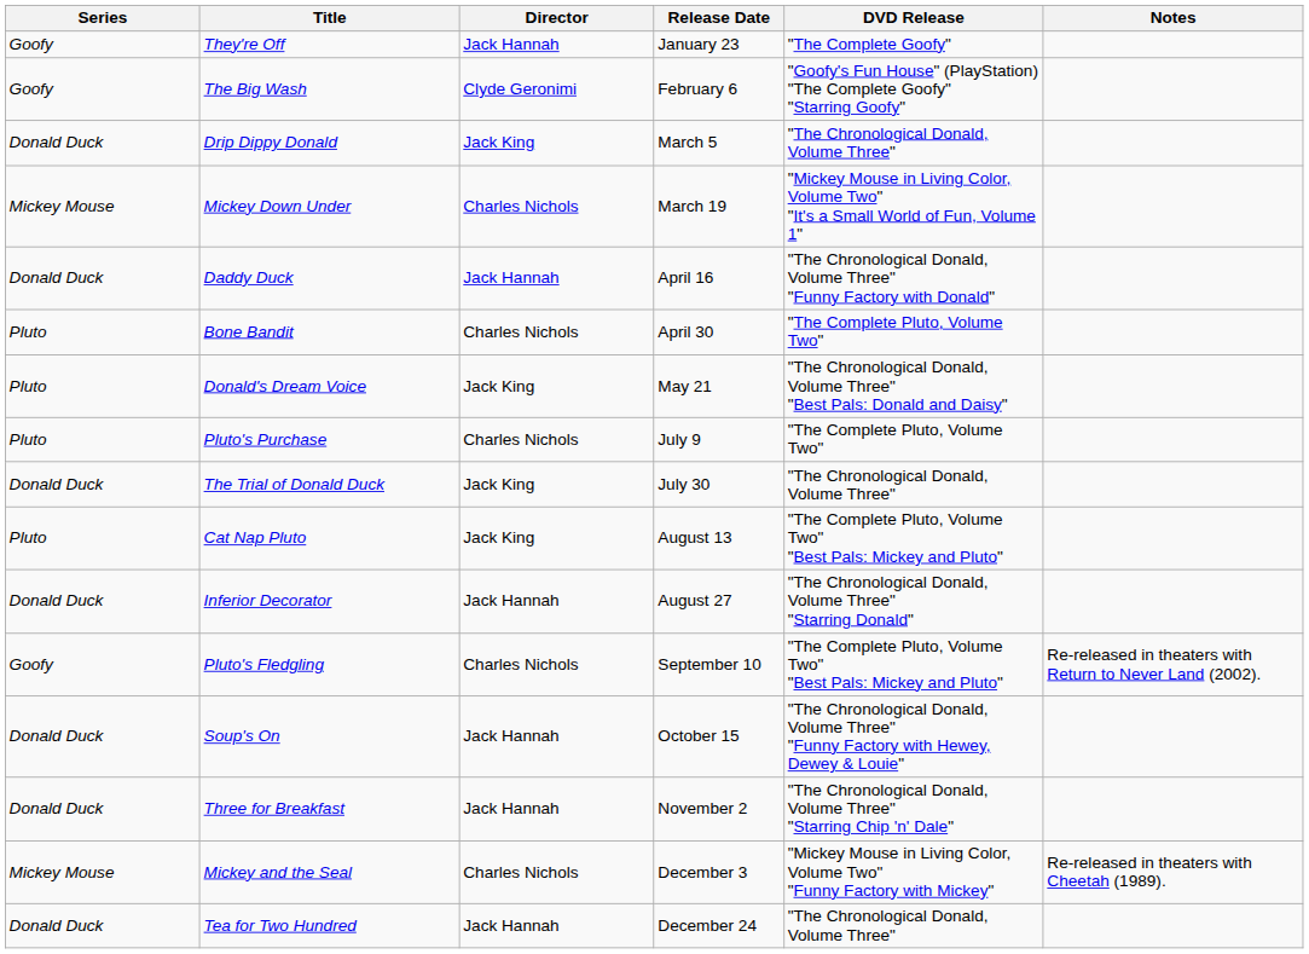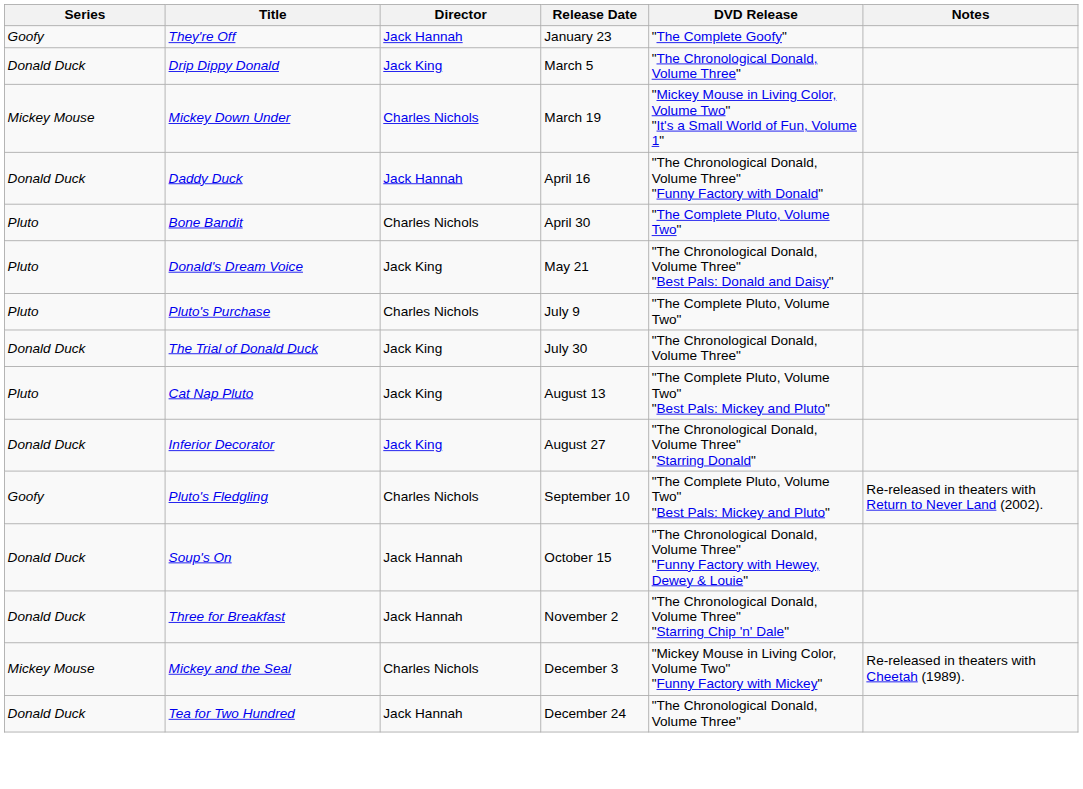- row: Goofy | The Big Wash | Clyde Geronimi | February 6 | "Goofy's Fun House" (PlayStation) "The Complete Goofy" "Starring Goofy"
Inferior Decorator | Director: Jack Hannah -> Jack King
